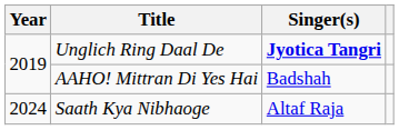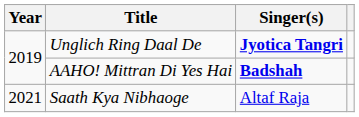AAHO! Mittran Di Yes Hai | Singer(s): normal -> bold
Saath Kya Nibhaoge | Year: 2024 -> 2021
